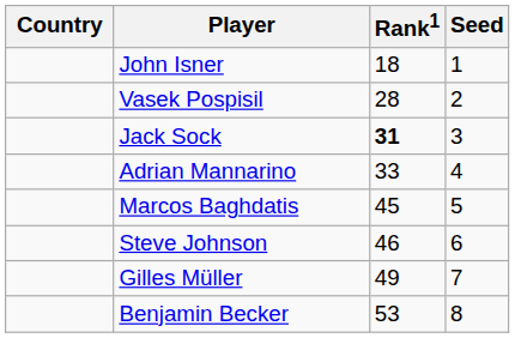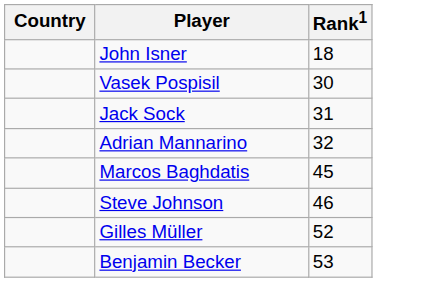- column: Seed | 1 | 2 | 3 | 4 | 5 | 6 | 7 | 8
Vasek Pospisil | Rank1: 28 -> 30
Jack Sock | Rank1: bold -> normal
Adrian Mannarino | Rank1: 33 -> 32
Gilles Müller | Rank1: 49 -> 52
